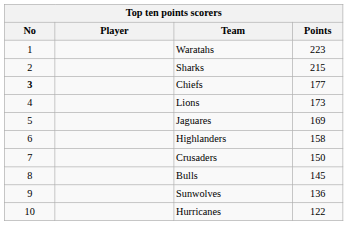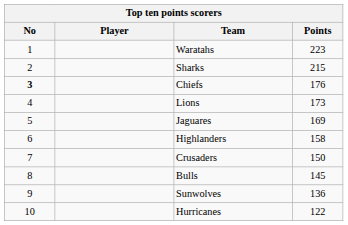Chiefs | Points: 177 -> 176
